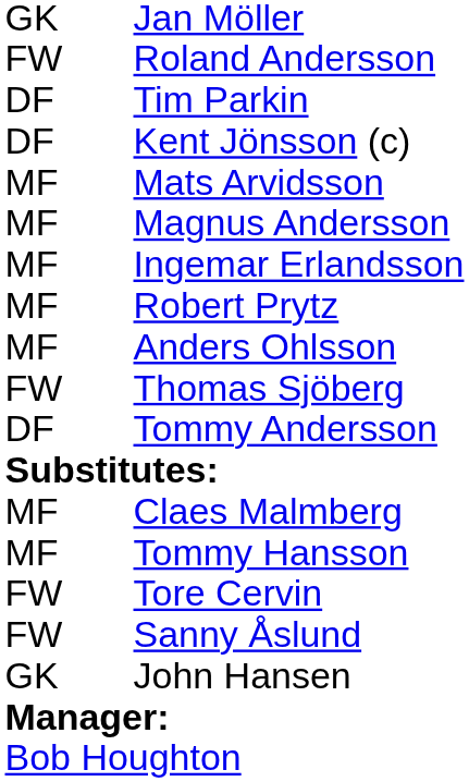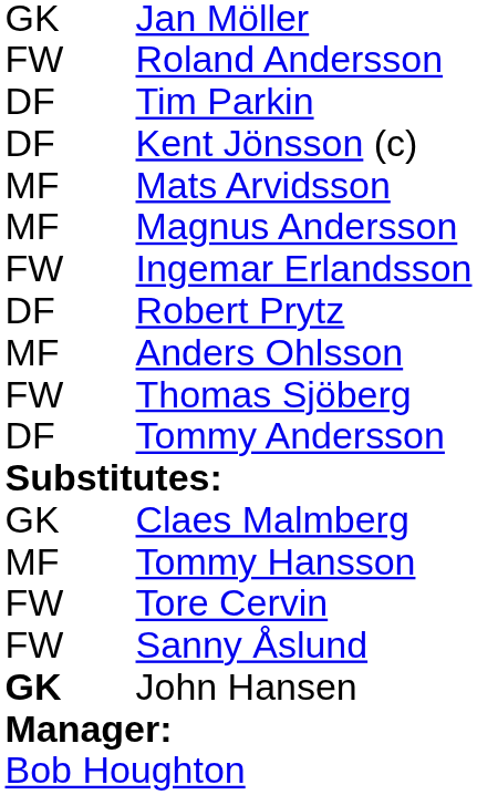Ingemar Erlandsson | column 1: MF -> FW
Robert Prytz | column 1: MF -> DF
Claes Malmberg | column 1: MF -> GK
John Hansen | column 1: normal -> bold
